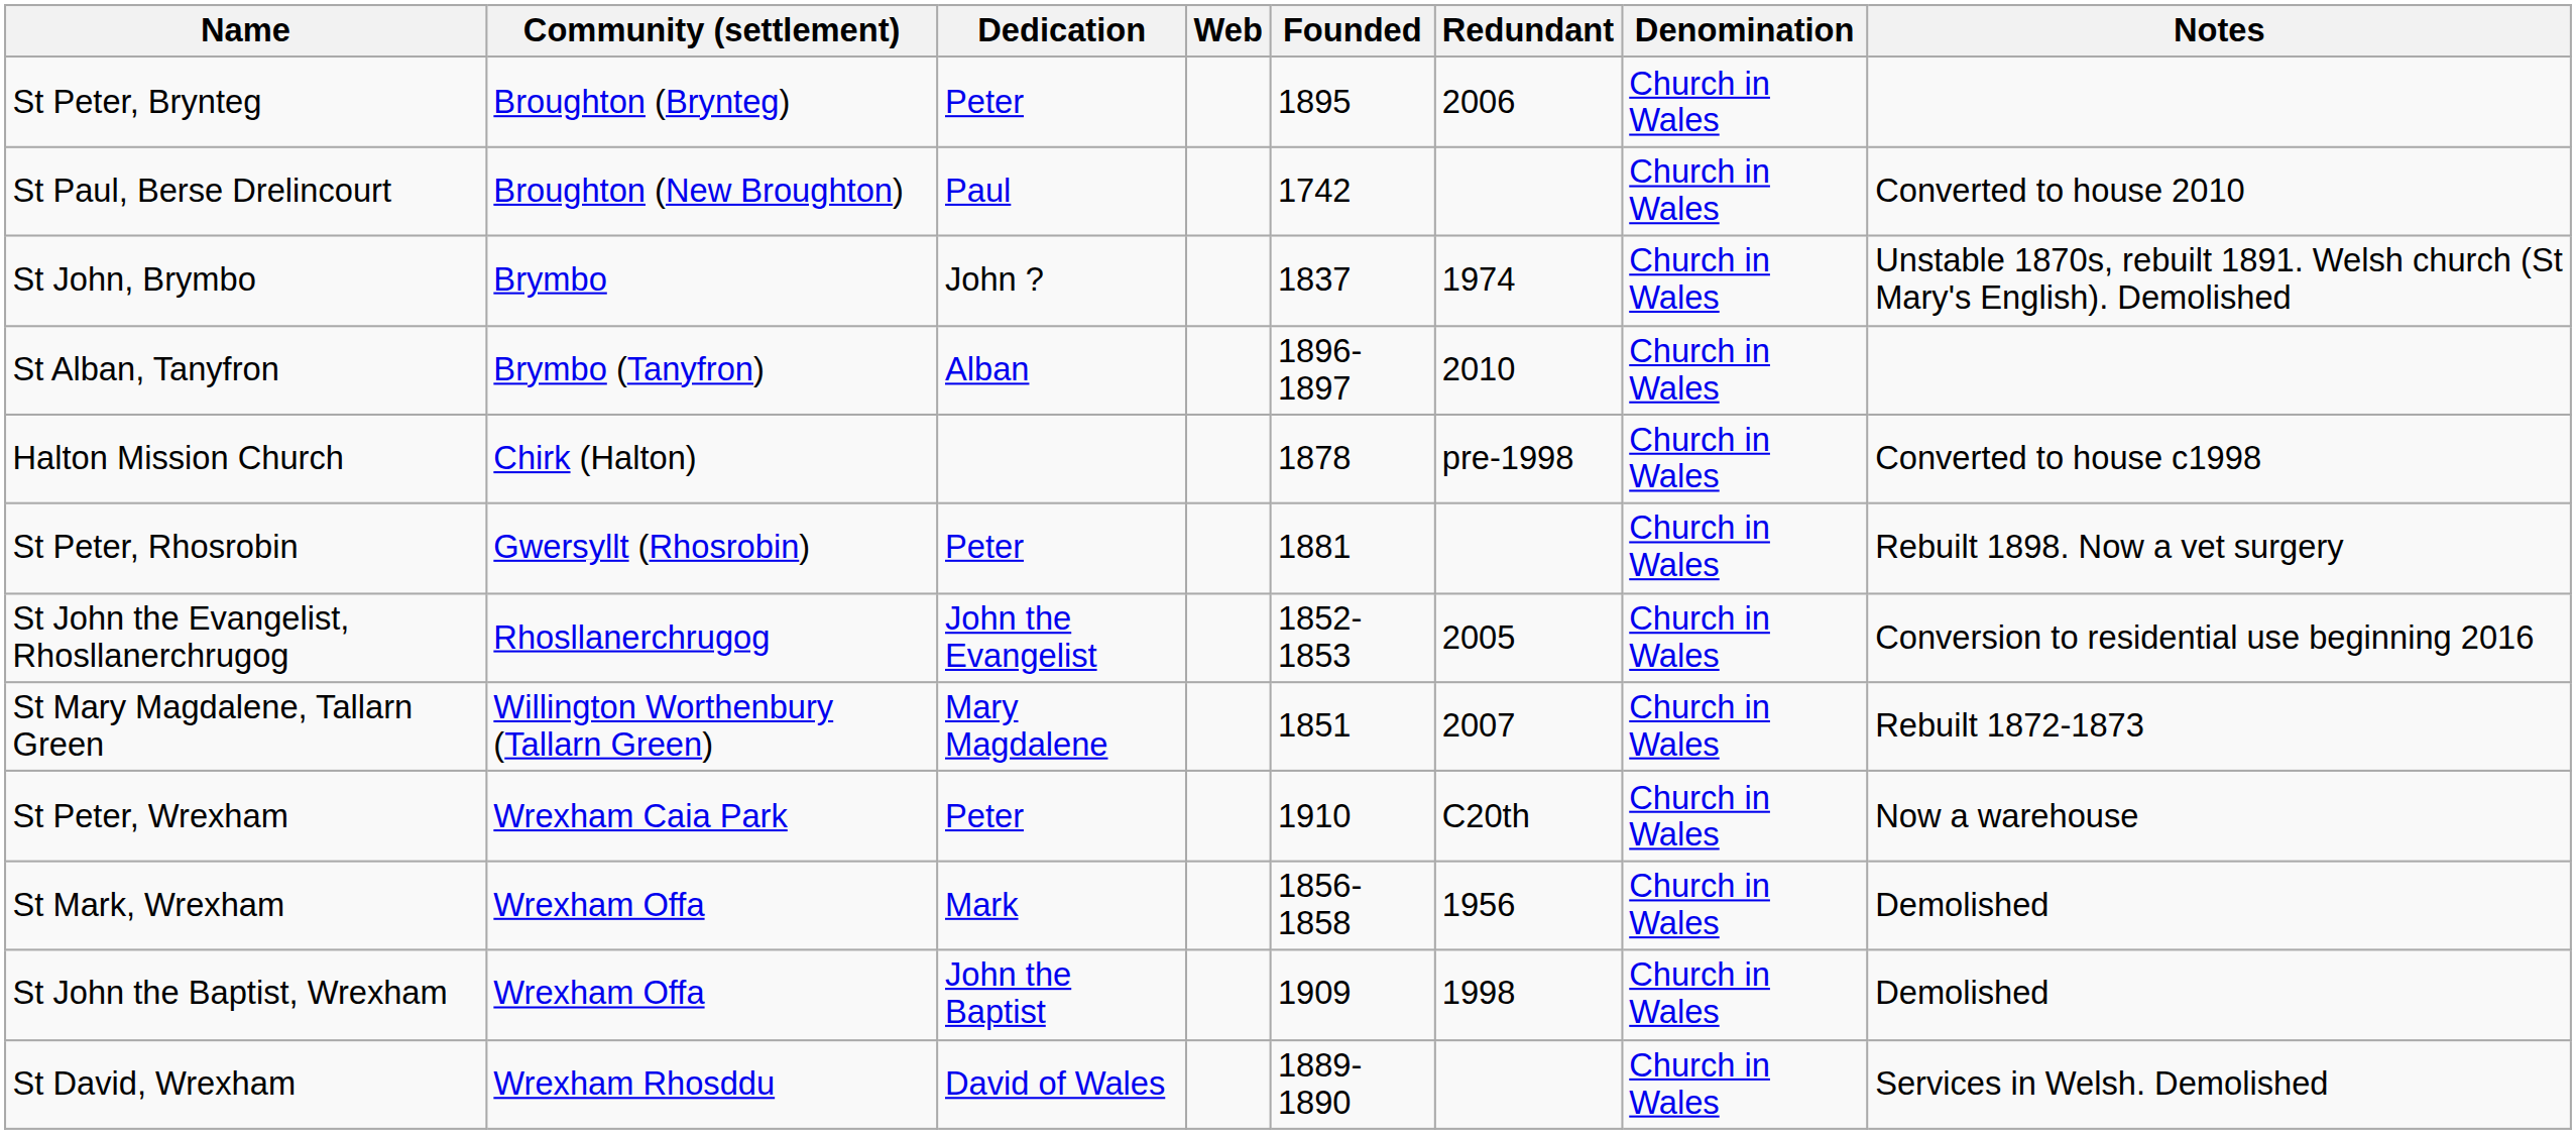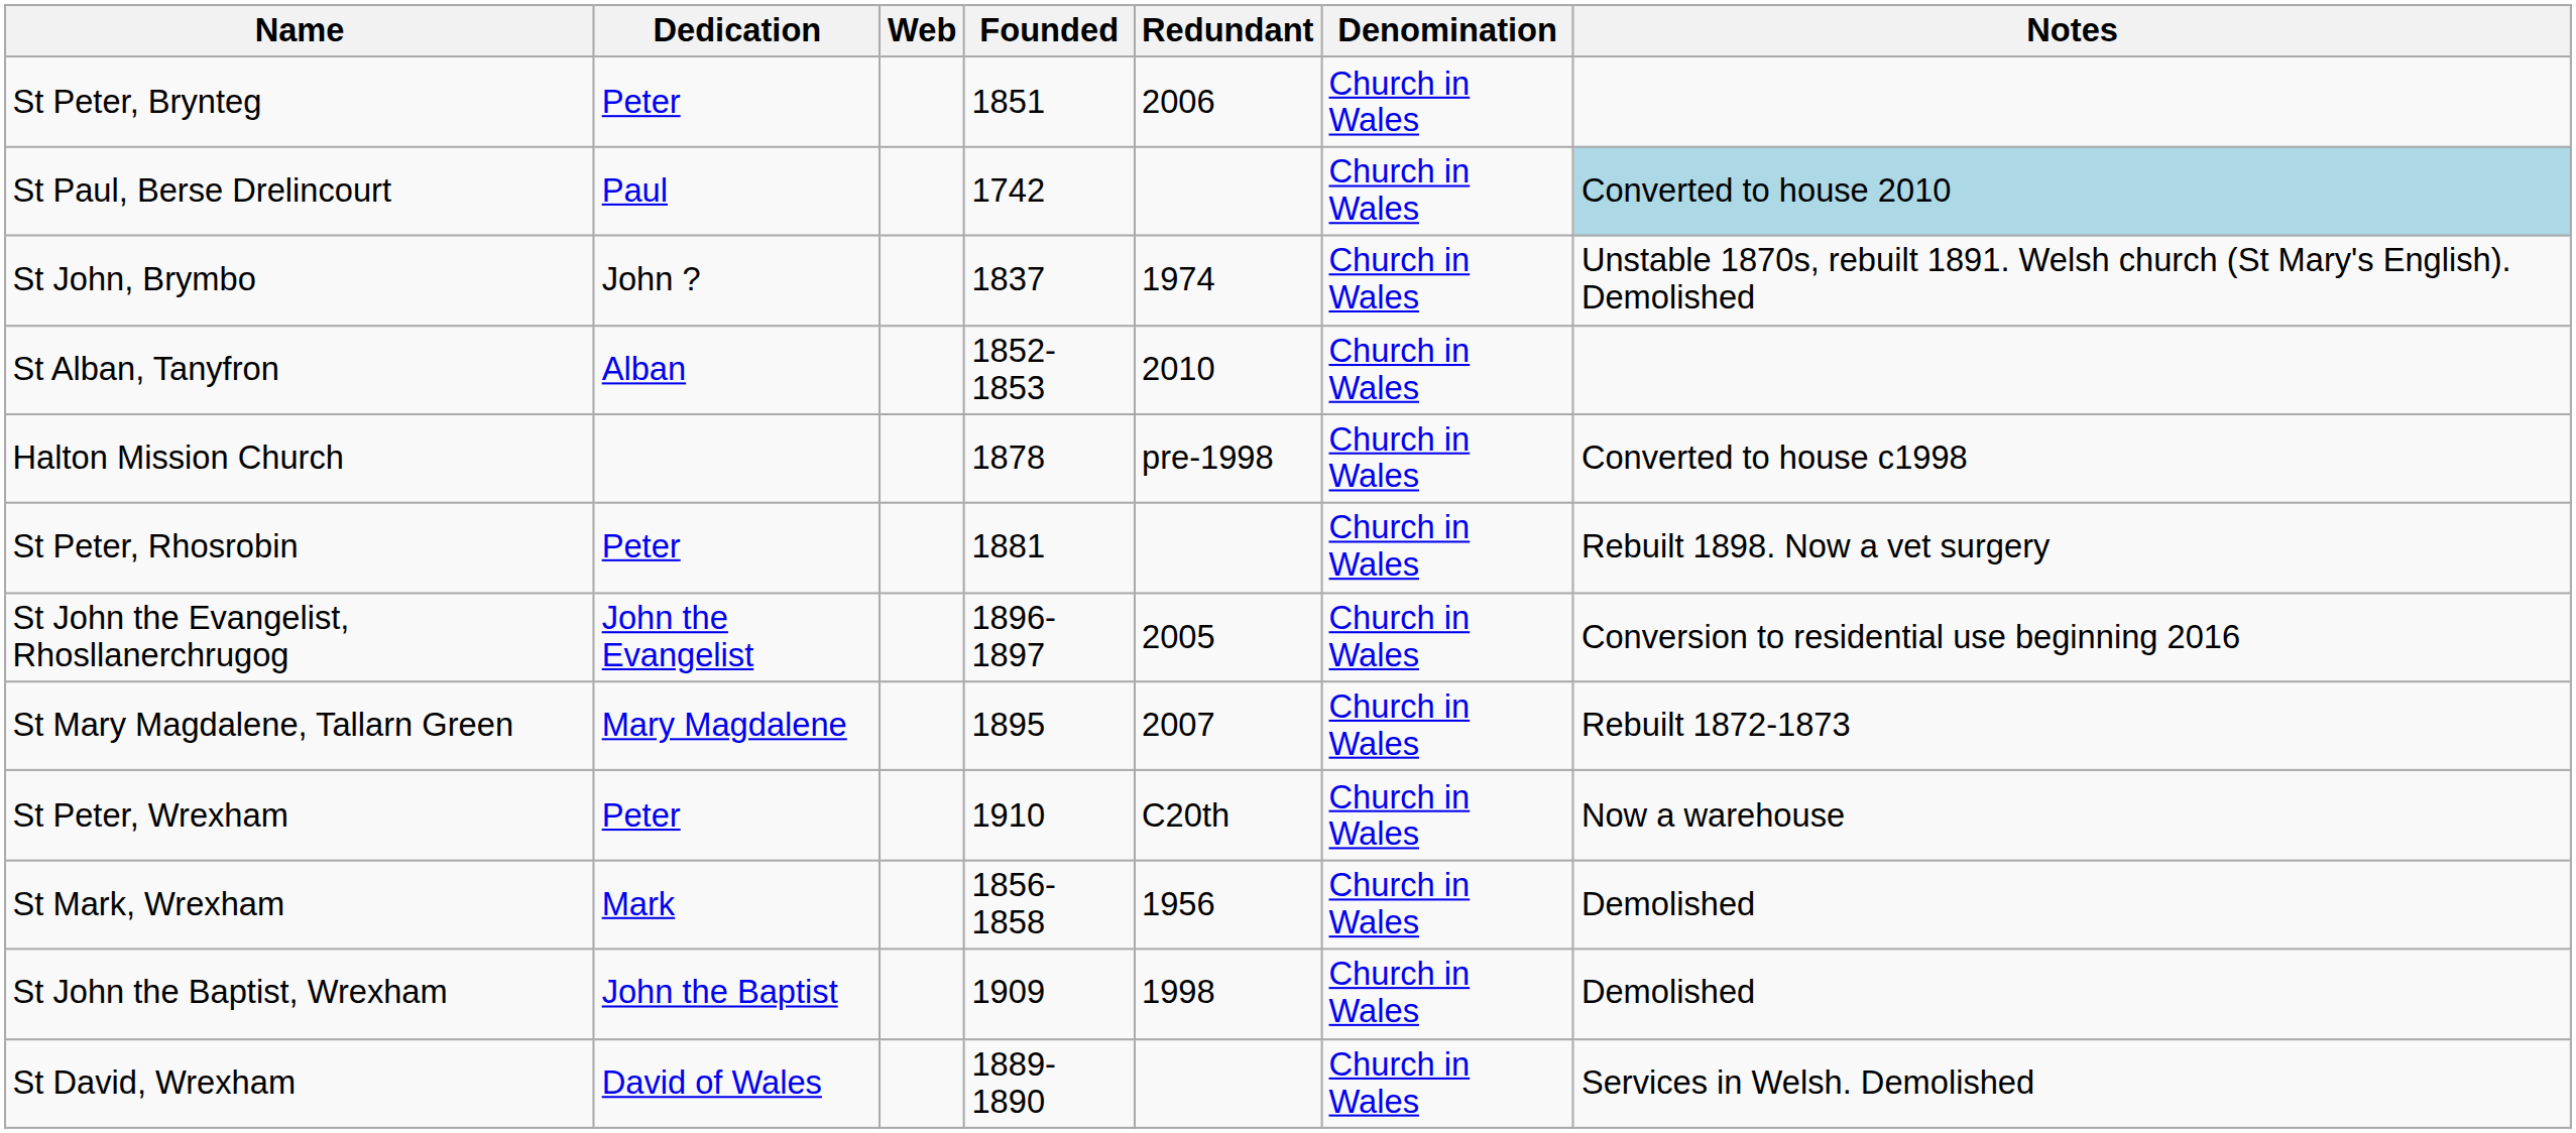- column: Community (settlement) | Broughton (Brynteg) | Broughton (New Broughton) | Brymbo | Brymbo (Tanyfron) | Chirk (Halton) | Gwersyllt (Rhosrobin) | Rhosllanerchrugog | Willington Worthenbury (Tallarn Green) | Wrexham Caia Park | Wrexham Offa | Wrexham Offa | Wrexham Rhosddu
St Peter, Brynteg | Founded: 1895 -> 1851
St Paul, Berse Drelincourt | Notes: no background -> lightblue background
St Alban, Tanyfron | Founded: 1896-1897 -> 1852-1853
St John the Evangelist, Rhosllanerchrugog | Founded: 1852-1853 -> 1896-1897
St Mary Magdalene, Tallarn Green | Founded: 1851 -> 1895
